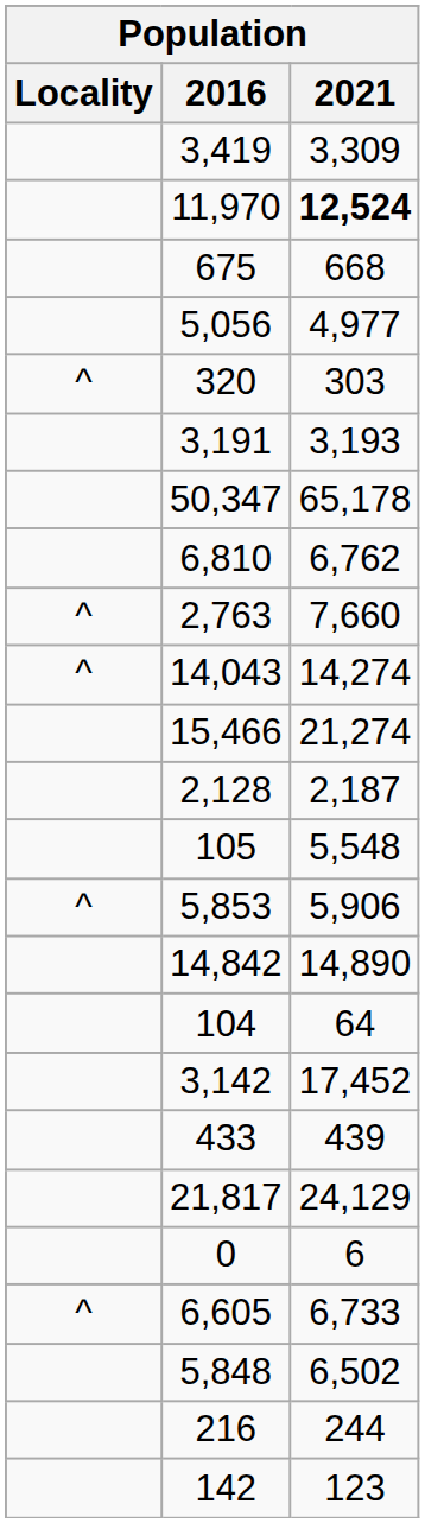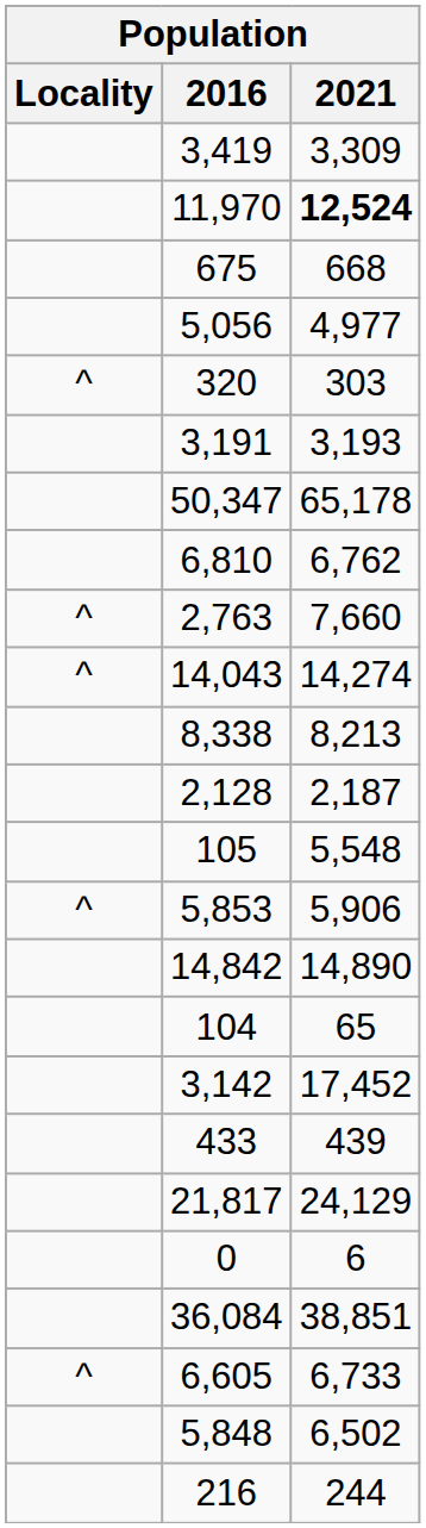+ row: 8,338 | 8,213
- row: 15,466 | 21,274
104 | 2021: 64 -> 65
+ row: 36,084 | 38,851
- row: 142 | 123
